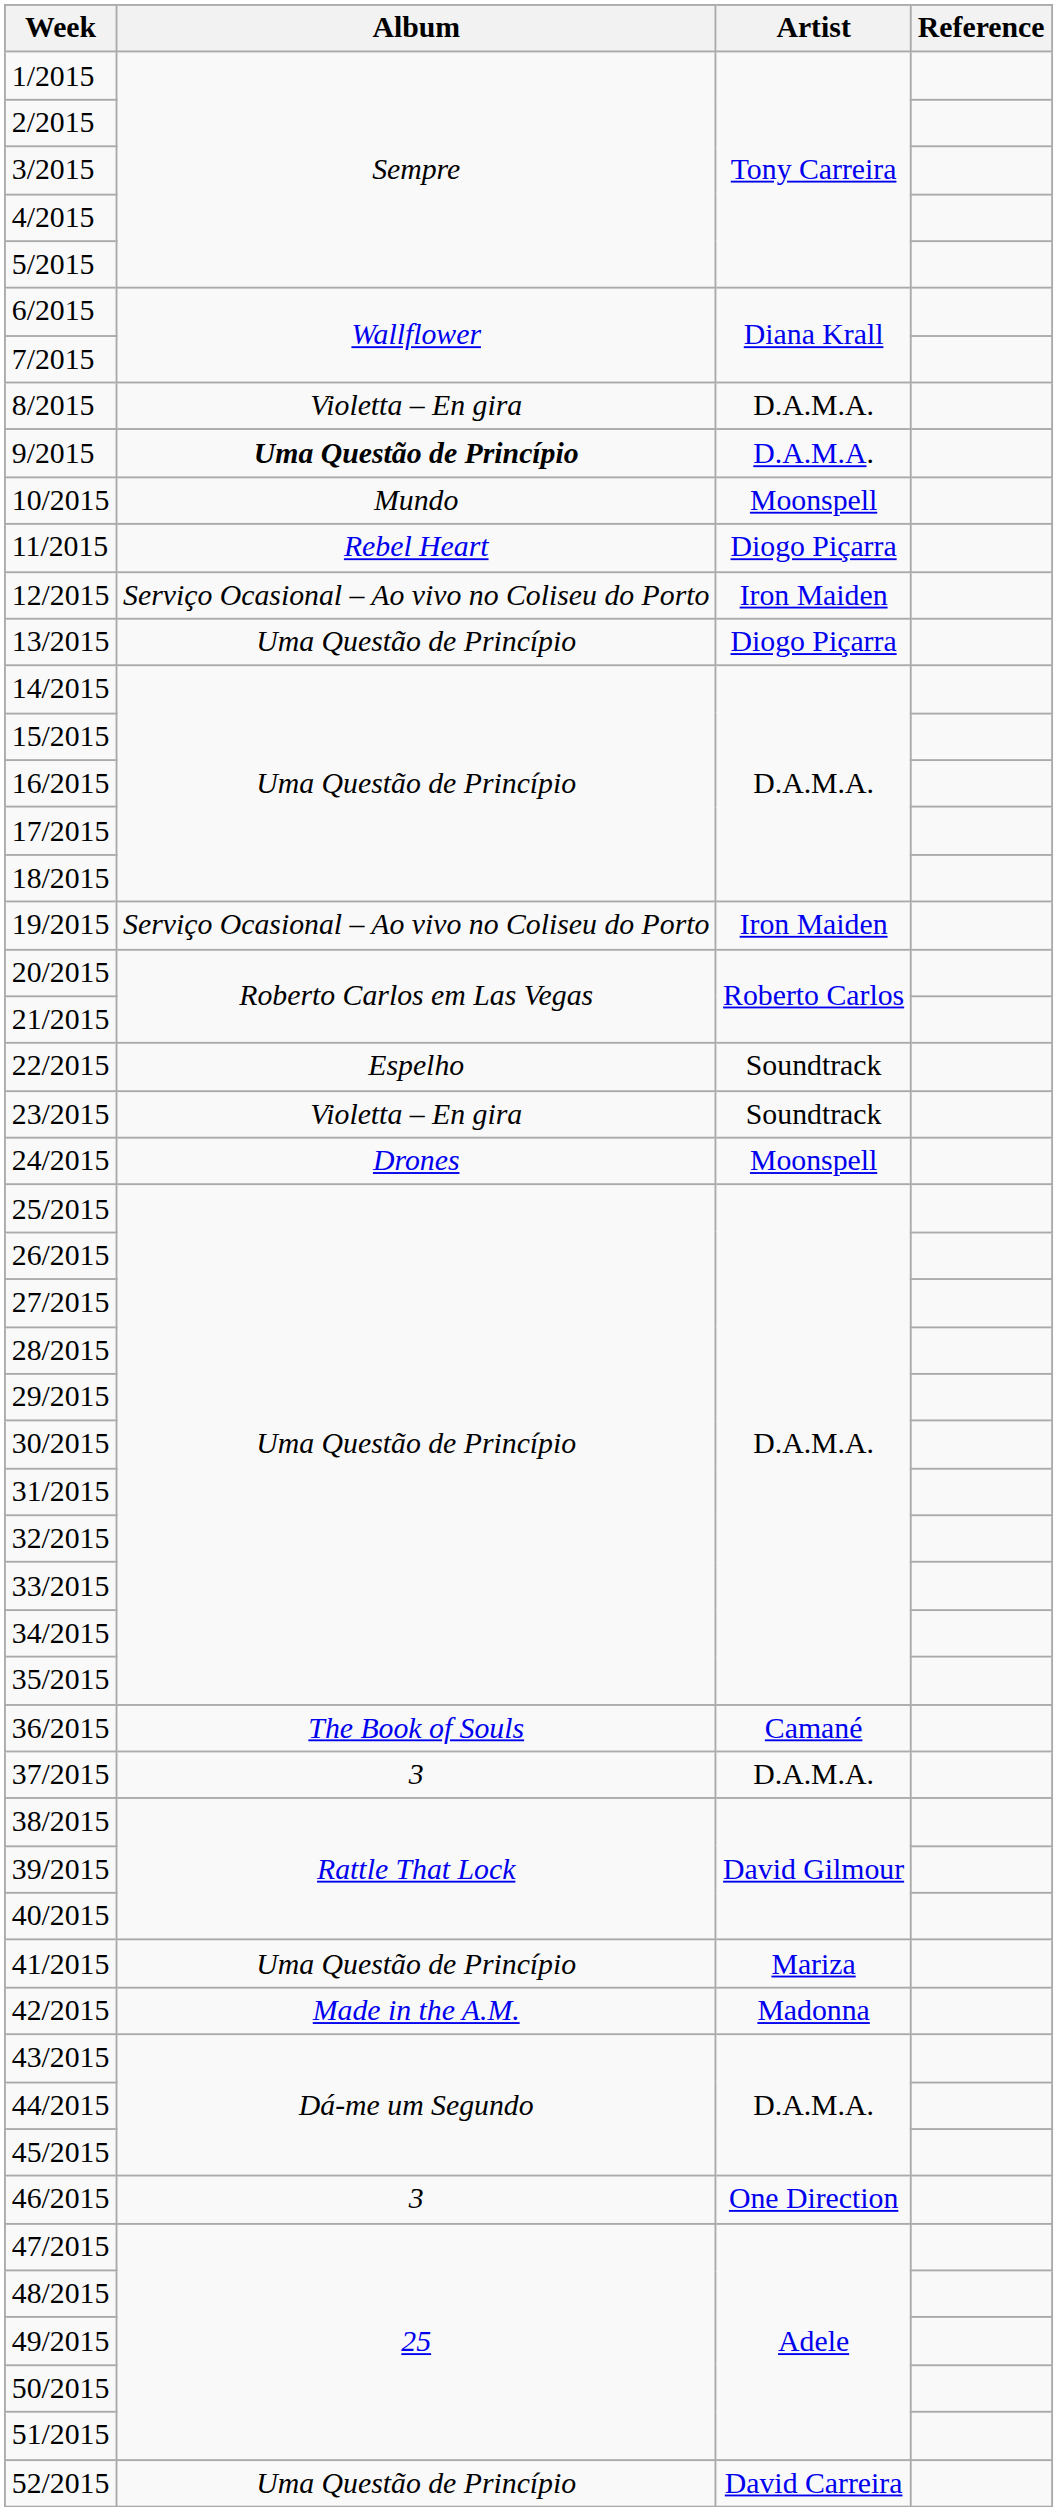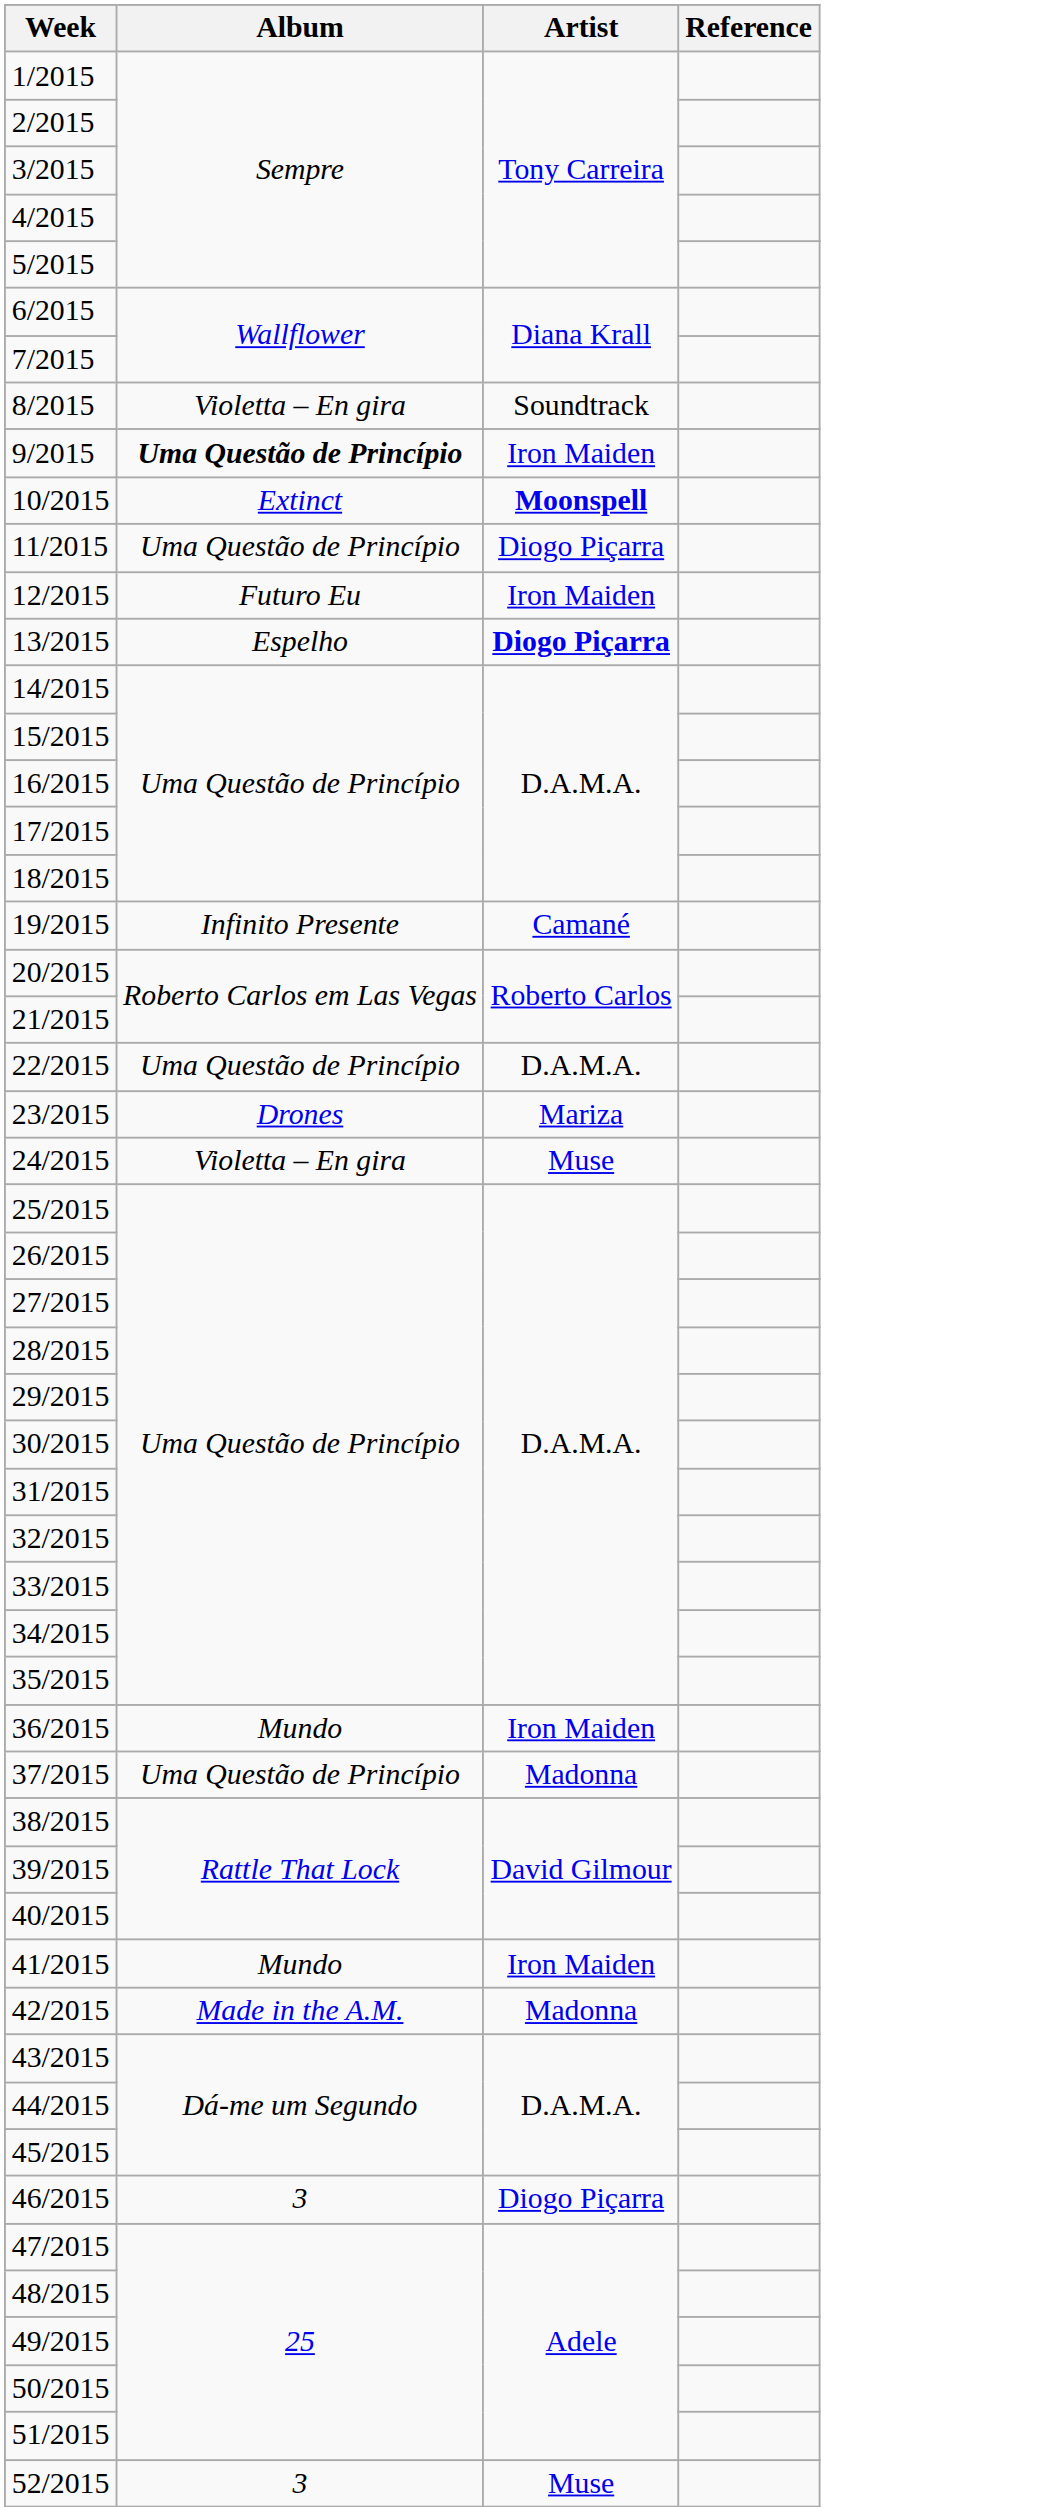8/2015 | Artist: D.A.M.A. -> Soundtrack
9/2015 | Artist: D.A.M.A. -> Iron Maiden
10/2015 | Album: Mundo -> Extinct
10/2015 | Artist: normal -> bold
11/2015 | Album: Rebel Heart -> Uma Questão de Princípio
12/2015 | Album: Serviço Ocasional – Ao vivo no Coliseu do Porto -> Futuro Eu
13/2015 | Album: Uma Questão de Princípio -> Espelho
13/2015 | Artist: normal -> bold
19/2015 | Album: Serviço Ocasional – Ao vivo no Coliseu do Porto -> Infinito Presente
19/2015 | Artist: Iron Maiden -> Camané
22/2015 | Album: Espelho -> Uma Questão de Princípio
22/2015 | Artist: Soundtrack -> D.A.M.A.
23/2015 | Album: Violetta – En gira -> Drones
23/2015 | Artist: Soundtrack -> Mariza
24/2015 | Album: Drones -> Violetta – En gira
24/2015 | Artist: Moonspell -> Muse
36/2015 | Album: The Book of Souls -> Mundo
36/2015 | Artist: Camané -> Iron Maiden
37/2015 | Album: 3 -> Uma Questão de Princípio
37/2015 | Artist: D.A.M.A. -> Madonna
41/2015 | Album: Uma Questão de Princípio -> Mundo
41/2015 | Artist: Mariza -> Iron Maiden
46/2015 | Artist: One Direction -> Diogo Piçarra
52/2015 | Album: Uma Questão de Princípio -> 3
52/2015 | Artist: David Carreira -> Muse
